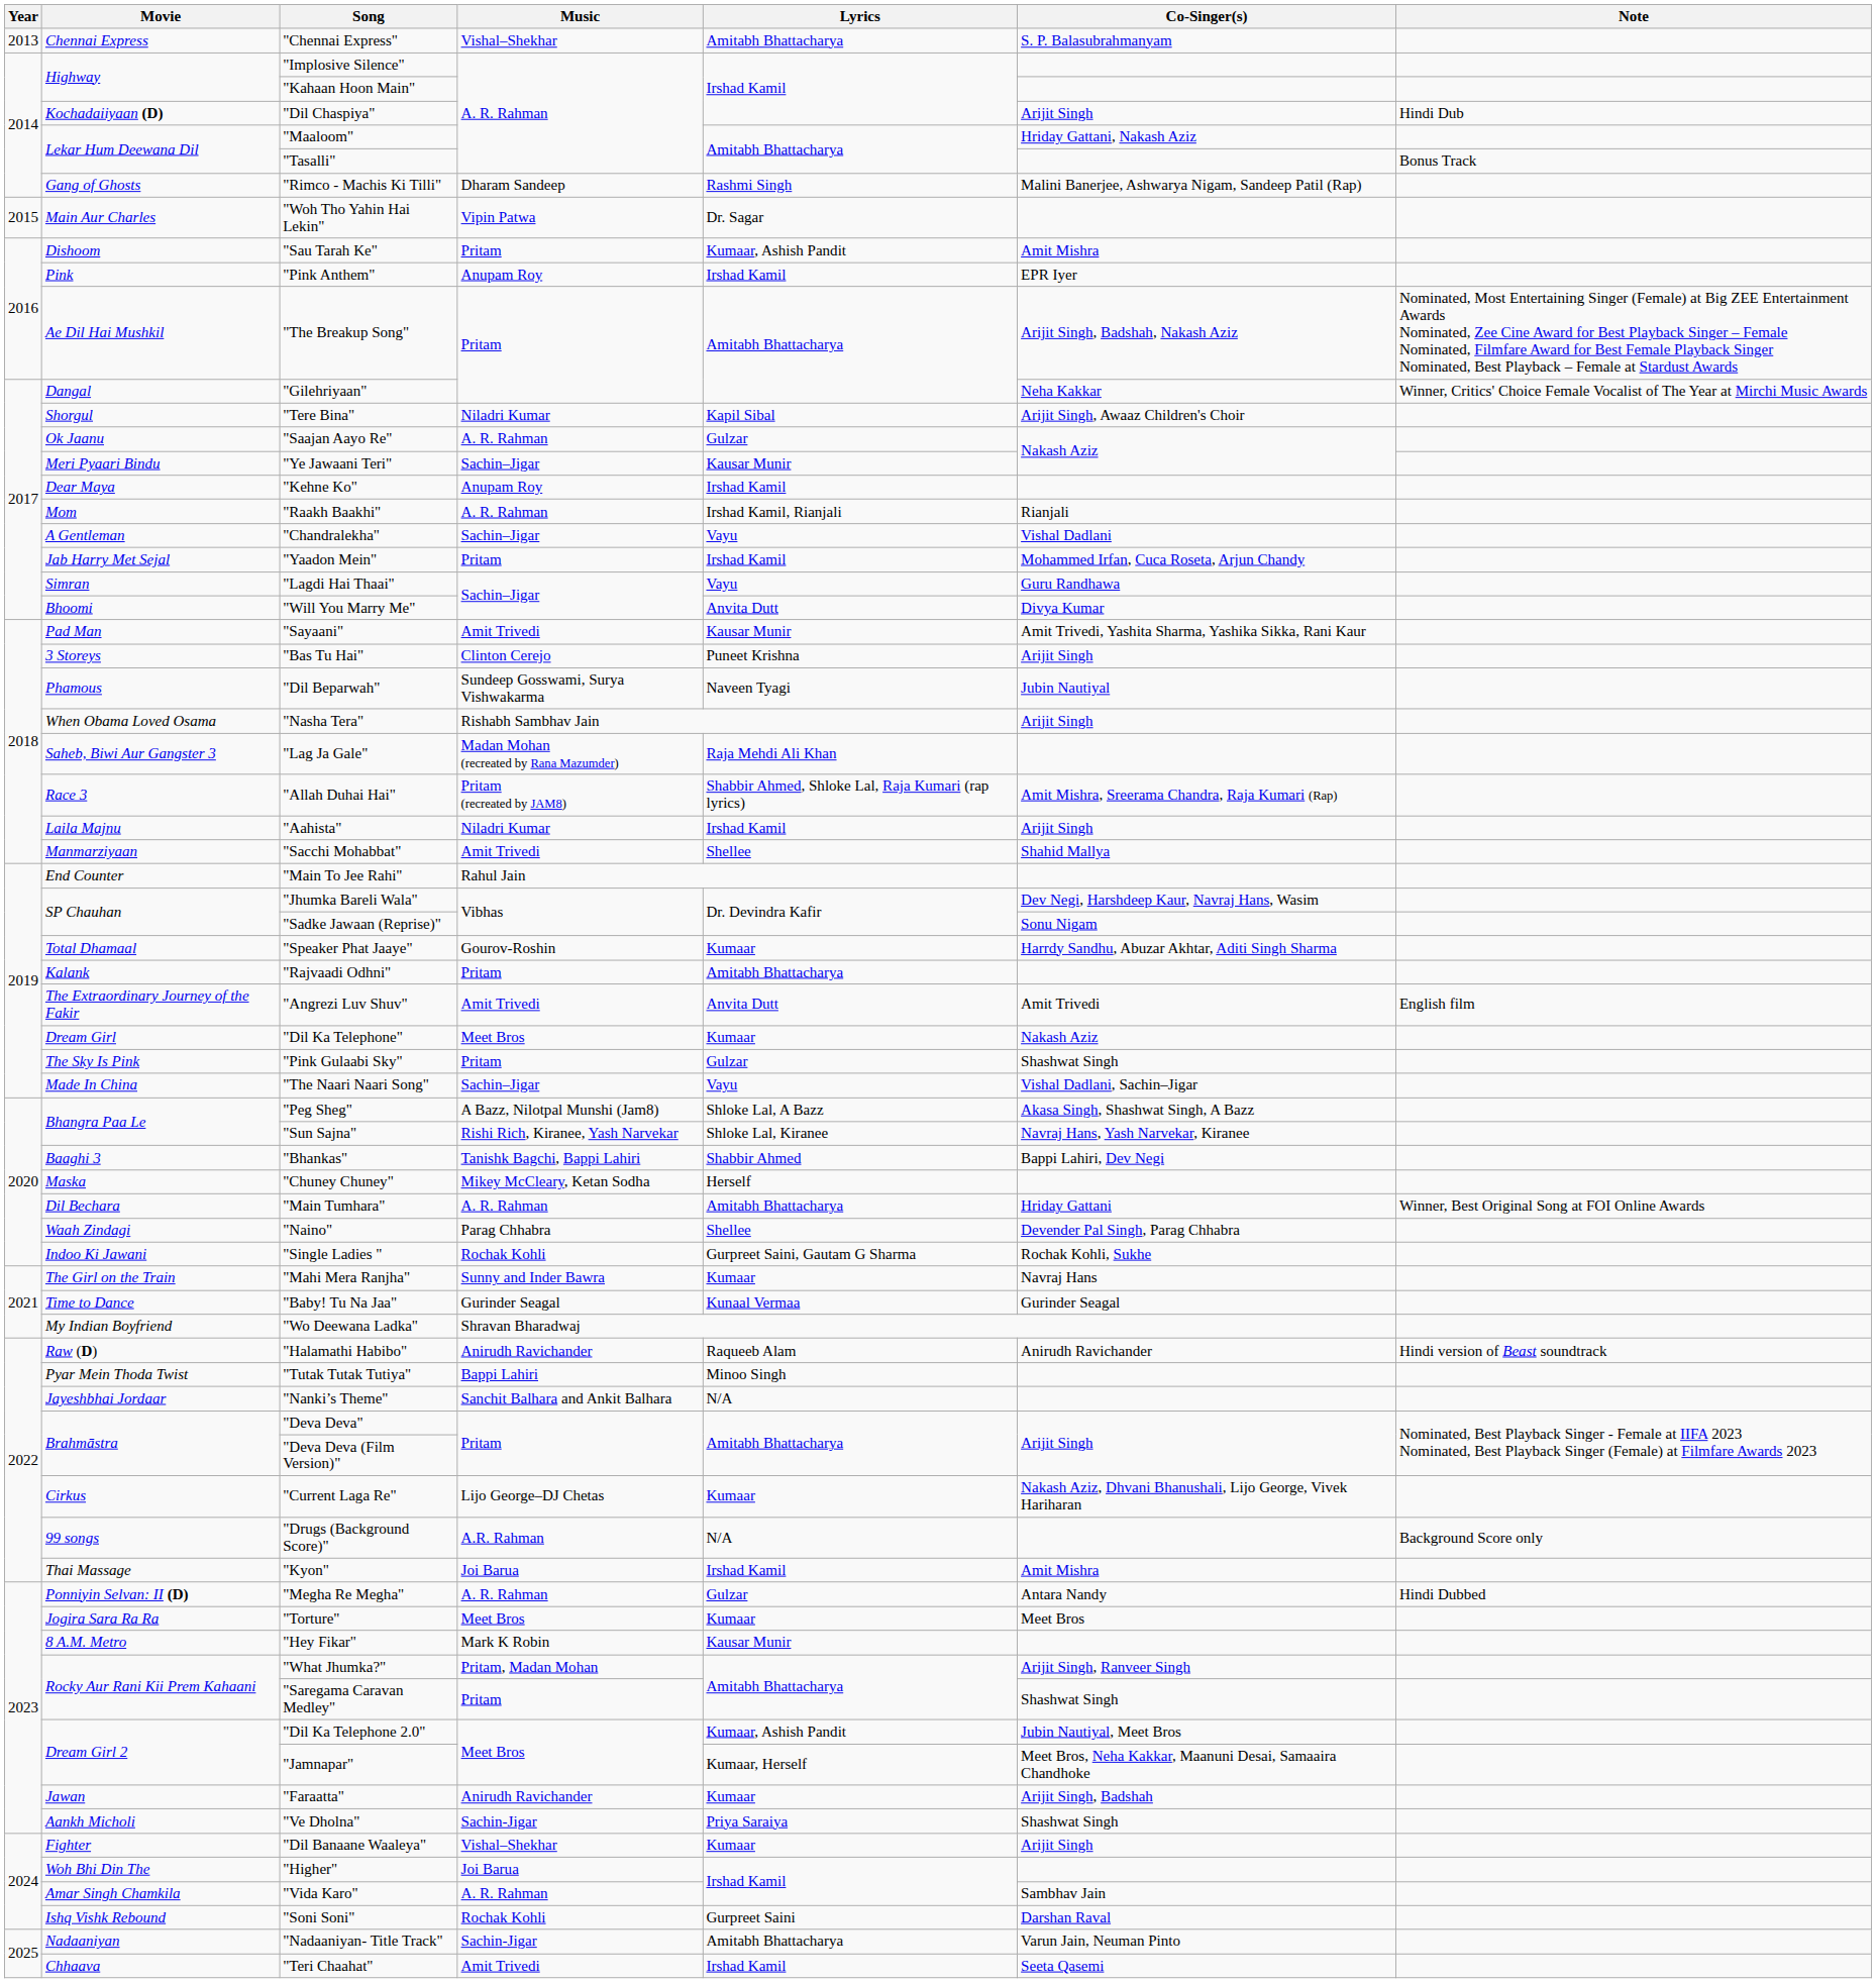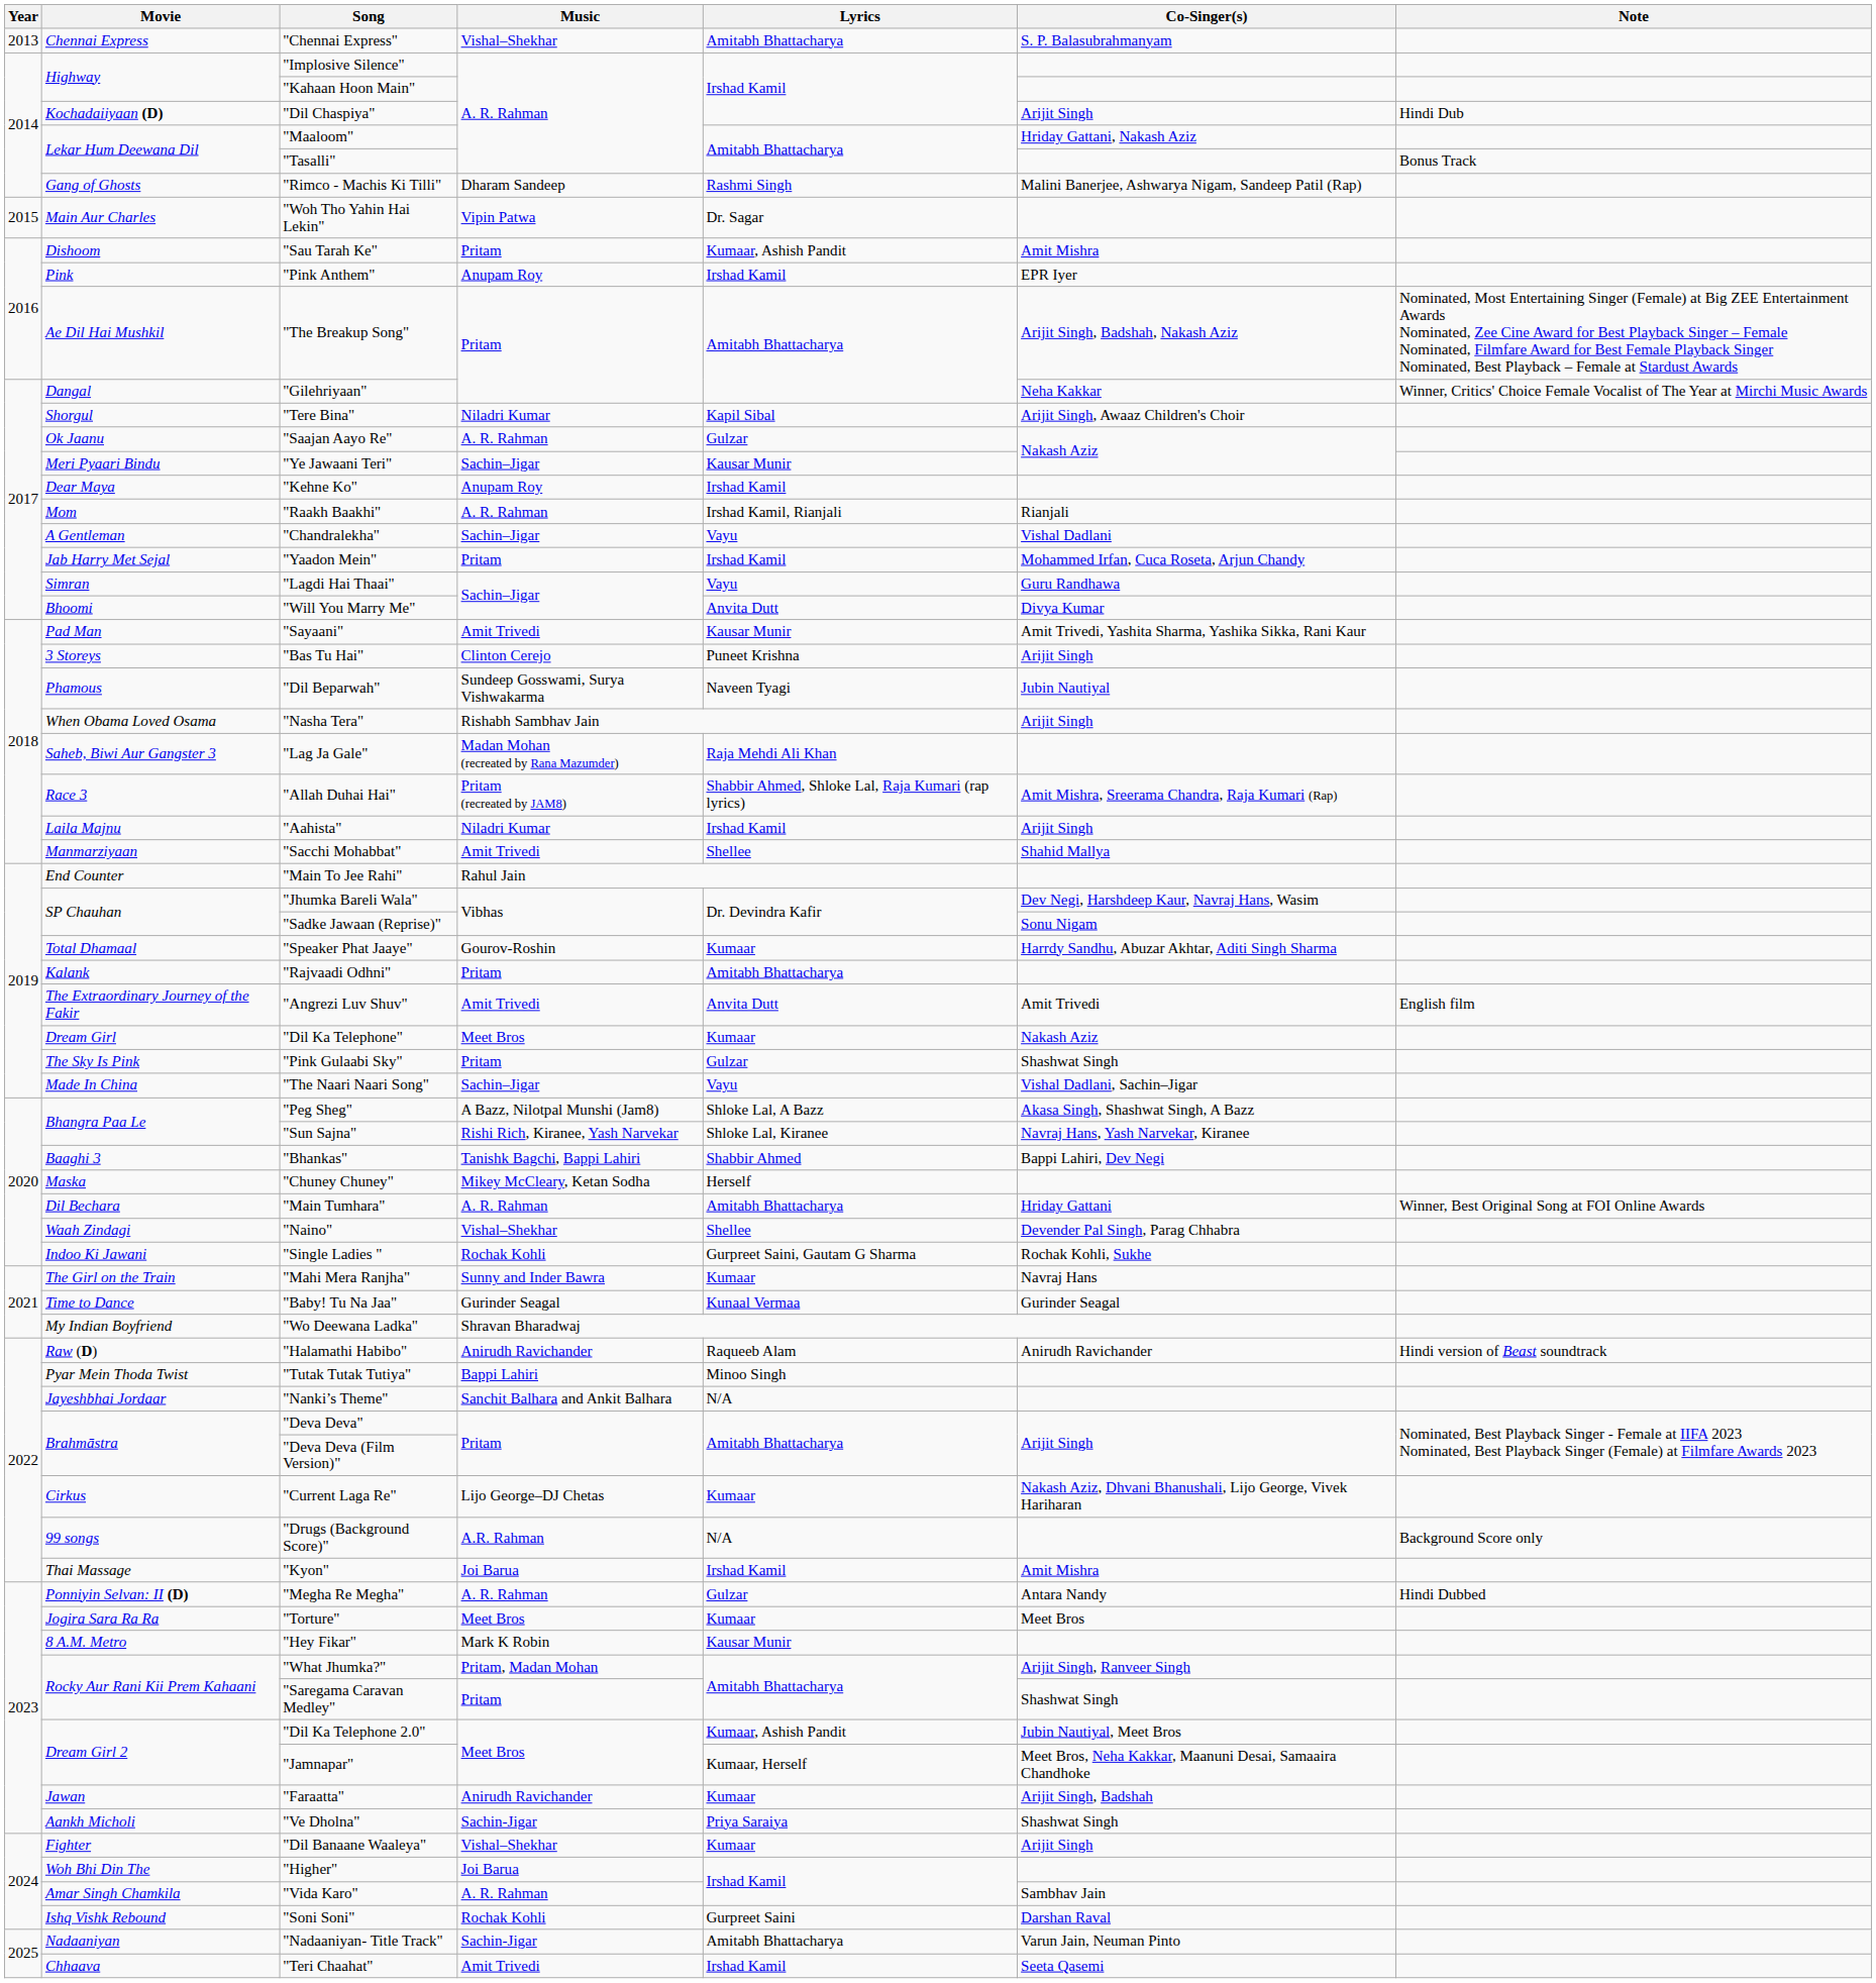"Naino" | Music: Parag Chhabra -> Vishal–Shekhar
